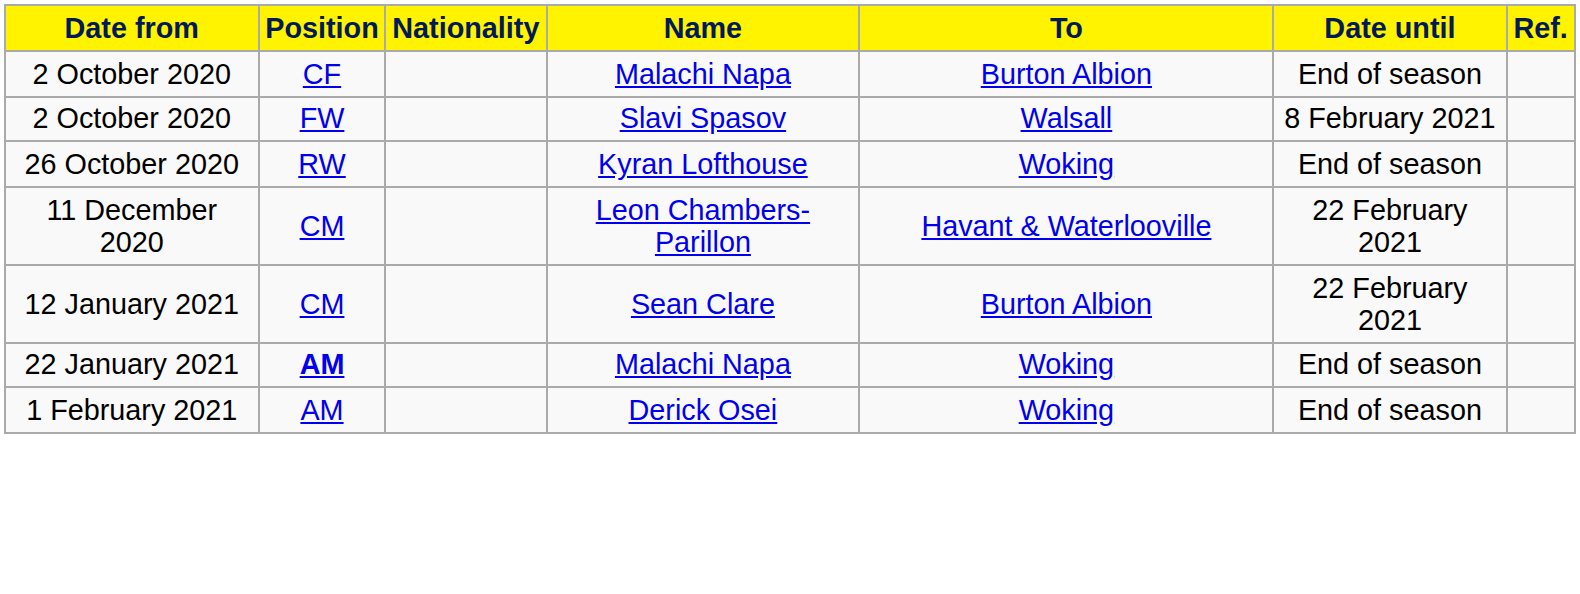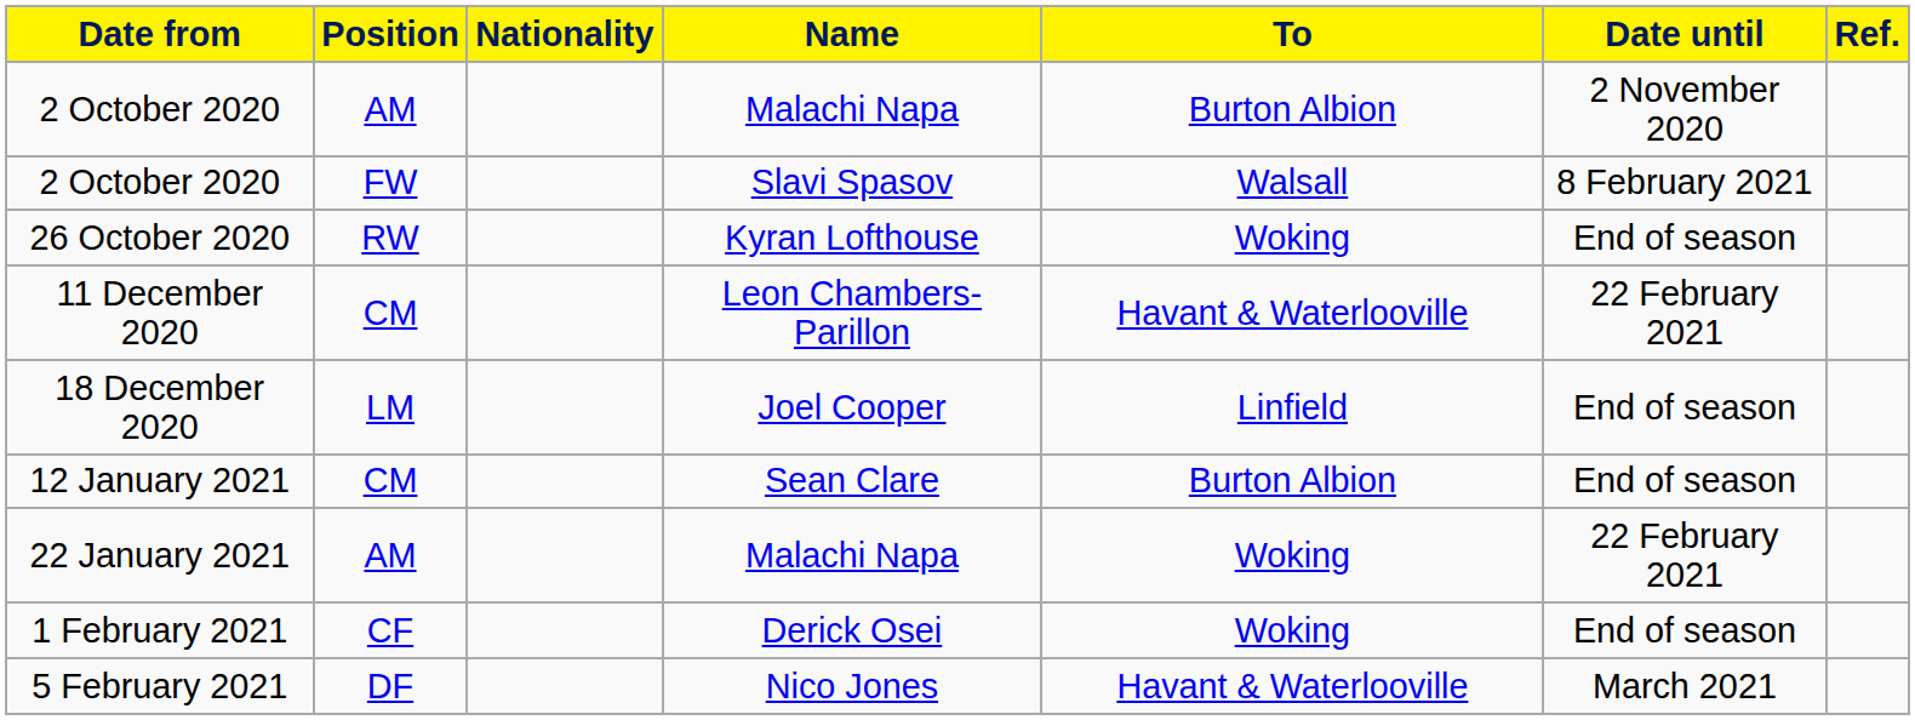2 October 2020 / Malachi Napa | Position: CF -> AM
2 October 2020 / Malachi Napa | Date until: End of season -> 2 November 2020
+ row: 18 December 2020 | LM | Joel Cooper | Linfield | End of season
12 January 2021 | Date until: 22 February 2021 -> End of season
22 January 2021 | Position: bold -> normal
22 January 2021 | Date until: End of season -> 22 February 2021
1 February 2021 | Position: AM -> CF
+ row: 5 February 2021 | DF | Nico Jones | Havant & Waterlooville | March 2021
